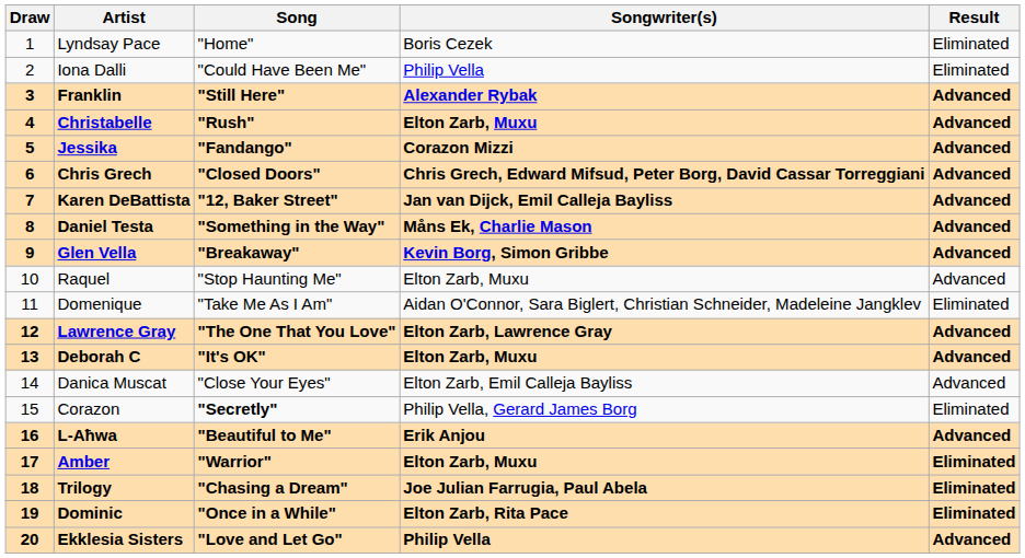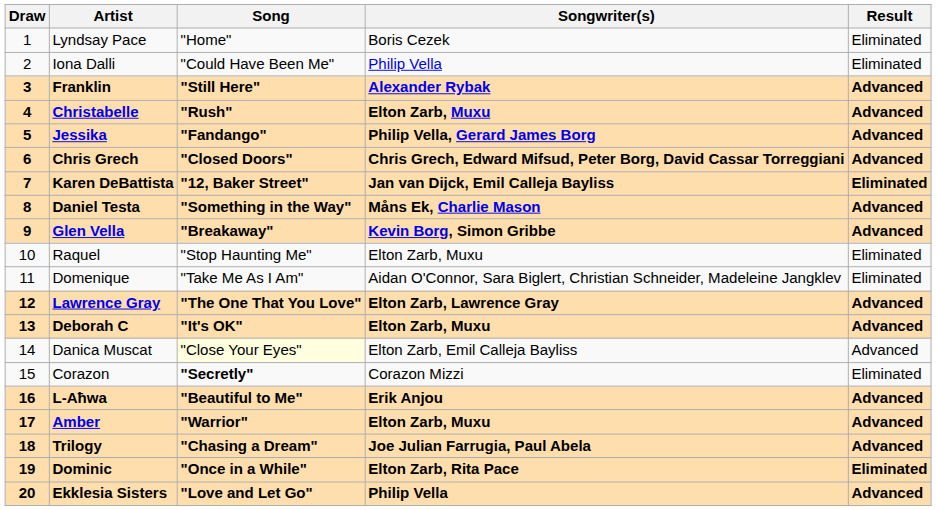Jessika | Songwriter(s): Corazon Mizzi -> Philip Vella, Gerard James Borg
Karen DeBattista | Result: Advanced -> Eliminated
Raquel | Result: Advanced -> Eliminated
Danica Muscat | Song: no background -> lightyellow background
Corazon | Songwriter(s): Philip Vella, Gerard James Borg -> Corazon Mizzi
Amber | Result: Eliminated -> Advanced
Trilogy | Result: Eliminated -> Advanced
